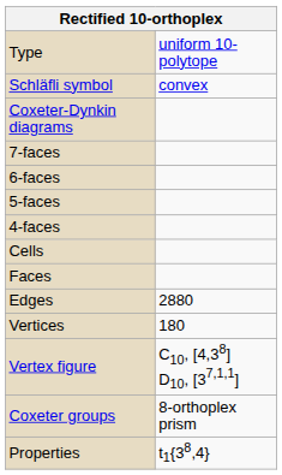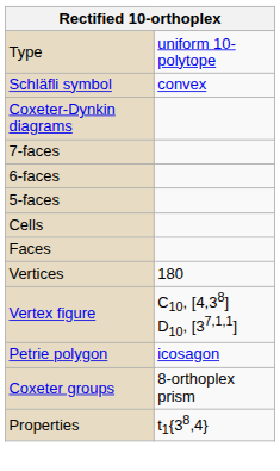- row: 4-faces
- row: Edges | 2880
+ row: Petrie polygon | icosagon
